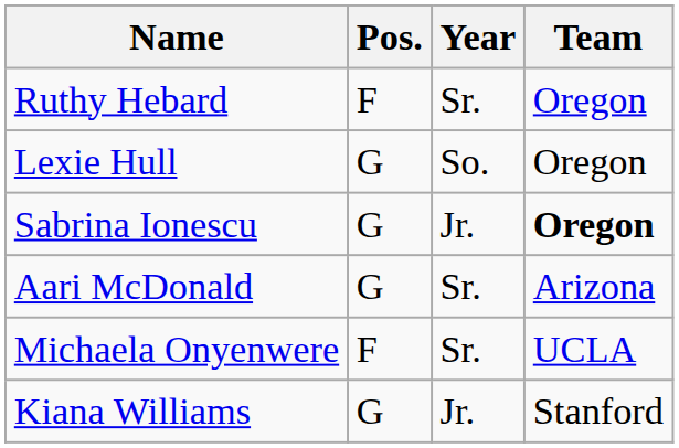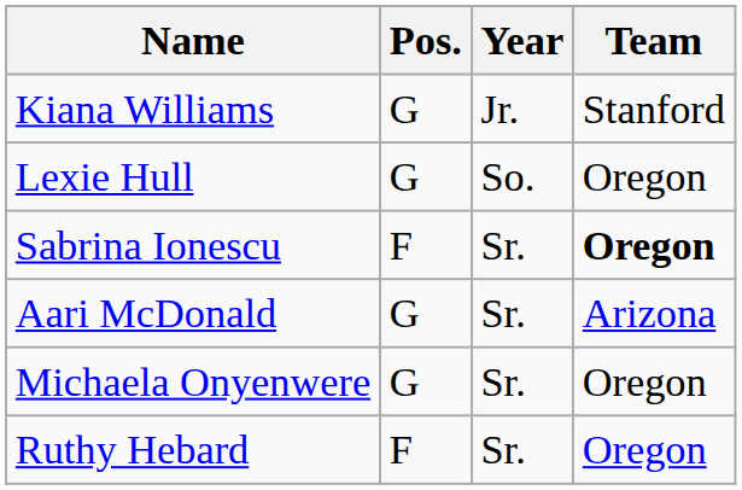rows swapped: Ruthy Hebard <-> Kiana Williams
Sabrina Ionescu | Pos.: G -> F
Sabrina Ionescu | Year: Jr. -> Sr.
Michaela Onyenwere | Pos.: F -> G
Michaela Onyenwere | Team: UCLA -> Oregon
